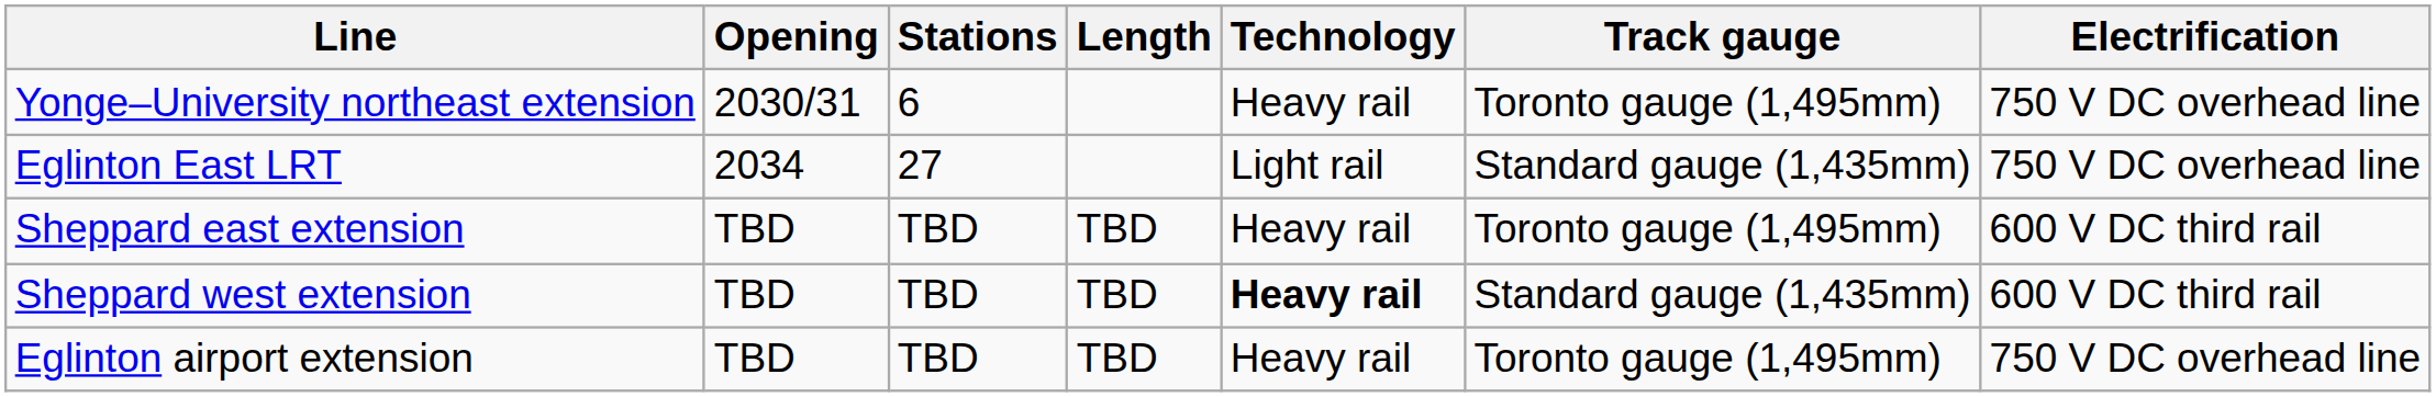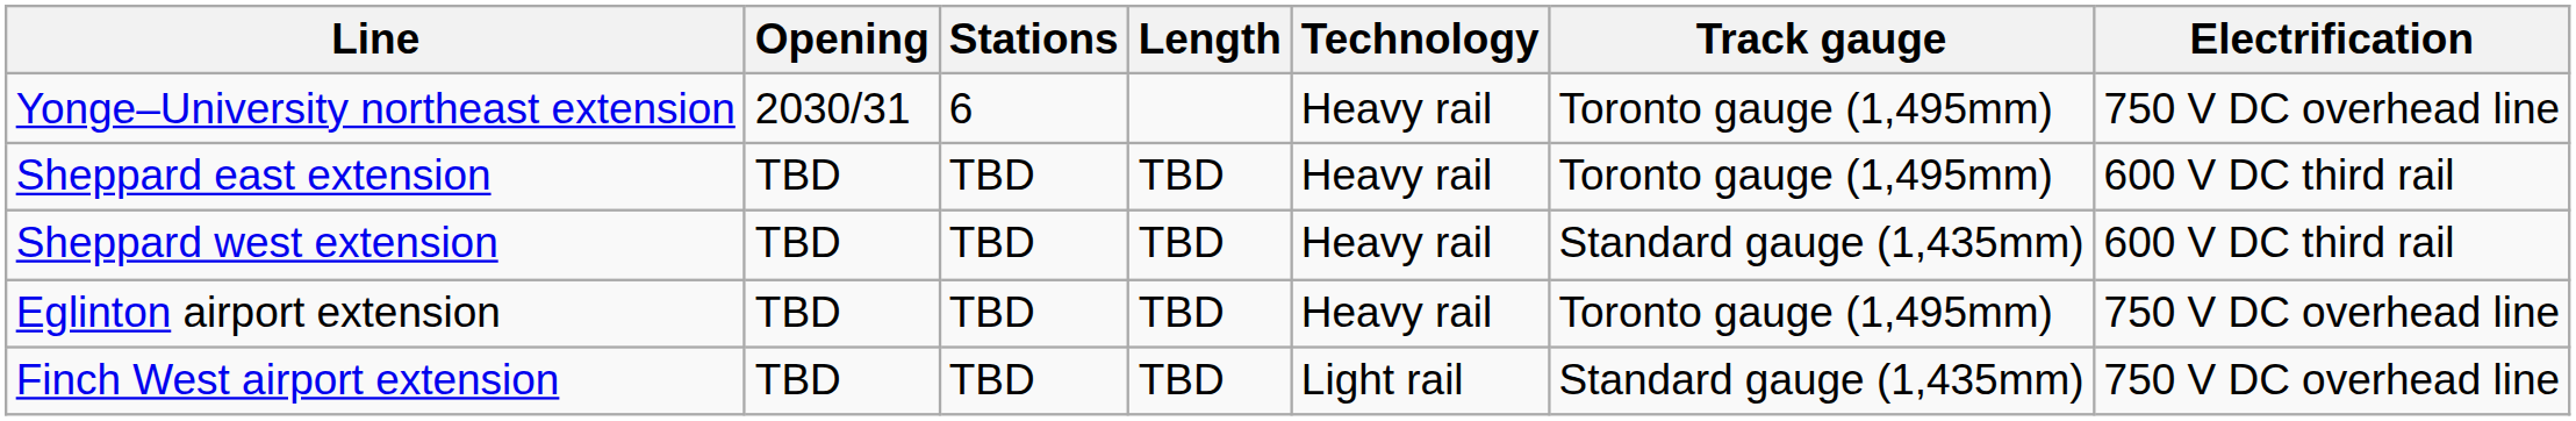- row: Eglinton East LRT | 2034 | 27 | Light rail | Standard gauge (1,435mm) | 750 V DC overhead line
Sheppard west extension | Technology: bold -> normal
+ row: Finch West airport extension | TBD | TBD | TBD | Light rail | Standard gauge (1,435mm) | 750 V DC overhead line
